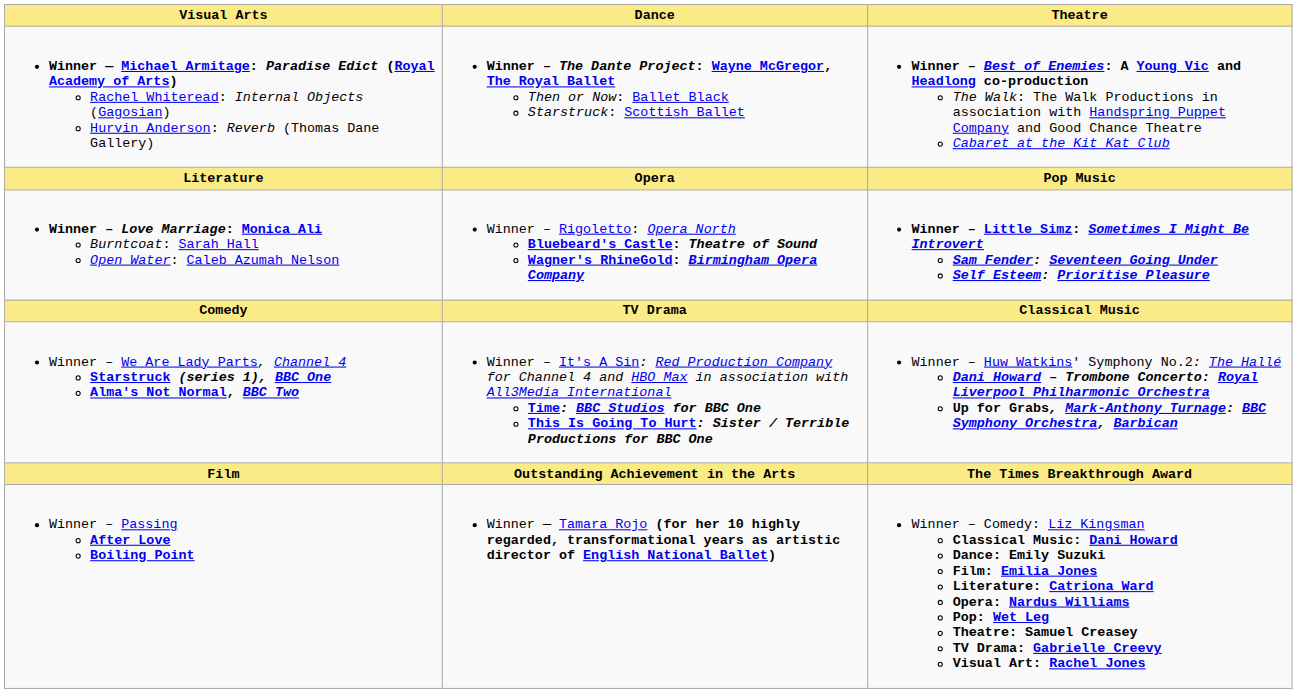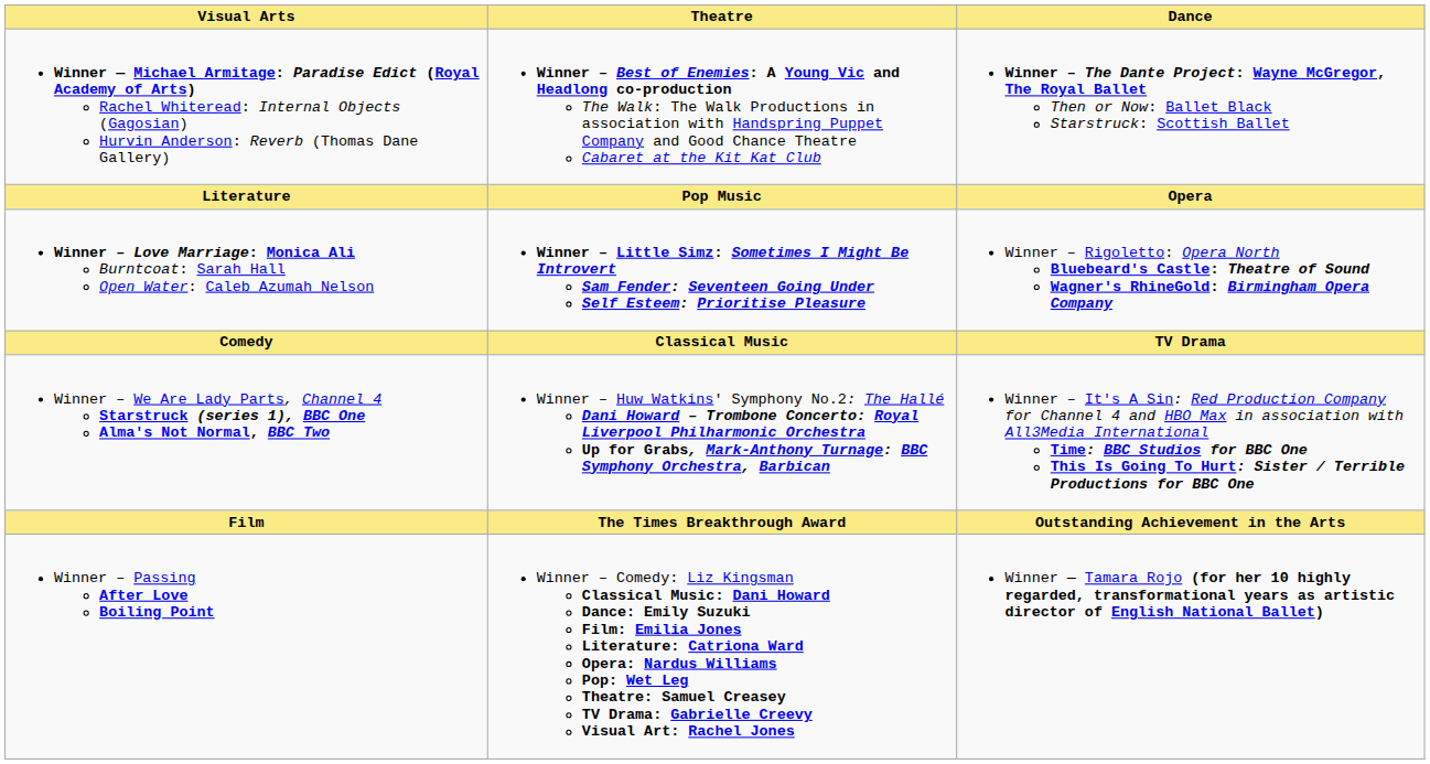columns swapped: Theatre <-> Dance
